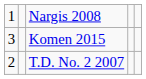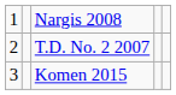rows swapped: T.D. No. 2 2007 <-> Komen 2015
